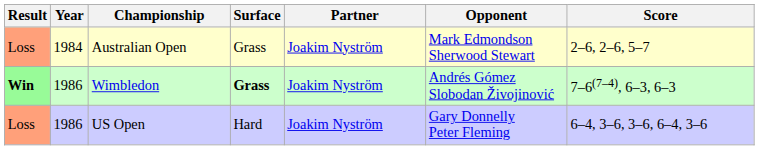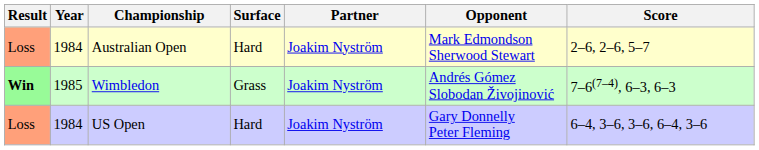Australian Open | Surface: Grass -> Hard
Wimbledon | Year: 1986 -> 1985
Wimbledon | Surface: bold -> normal
US Open | Year: 1986 -> 1984
